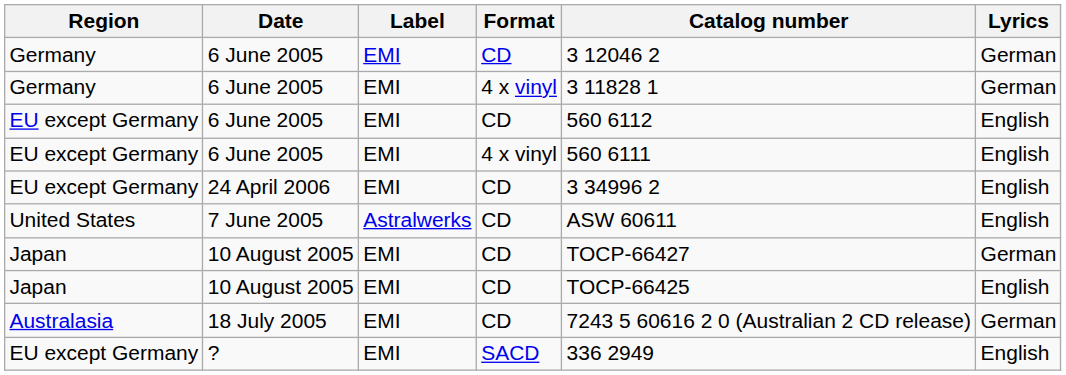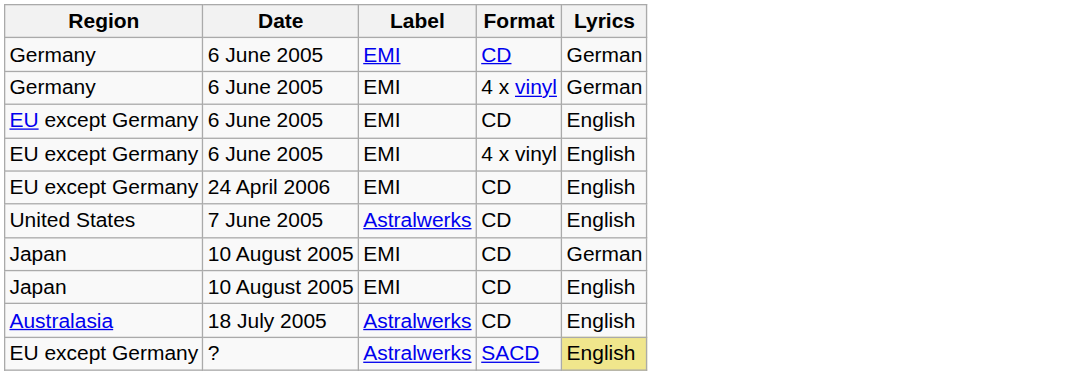- column: Catalog number | 3 12046 2 | 3 11828 1 | 560 6112 | 560 6111 | 3 34996 2 | ASW 60611 | TOCP-66427 | TOCP-66425 | 7243 5 60616 2 0 (Australian 2 CD release) | 336 2949
18 July 2005 | Label: EMI -> Astralwerks
18 July 2005 | Lyrics: German -> English
? | Label: EMI -> Astralwerks
? | Lyrics: no background -> khaki background
